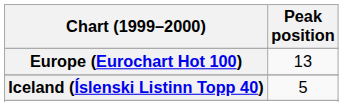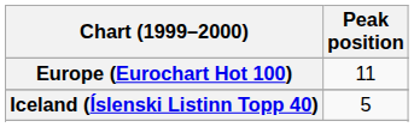Europe (Eurochart Hot 100) | Peak position: 13 -> 11
